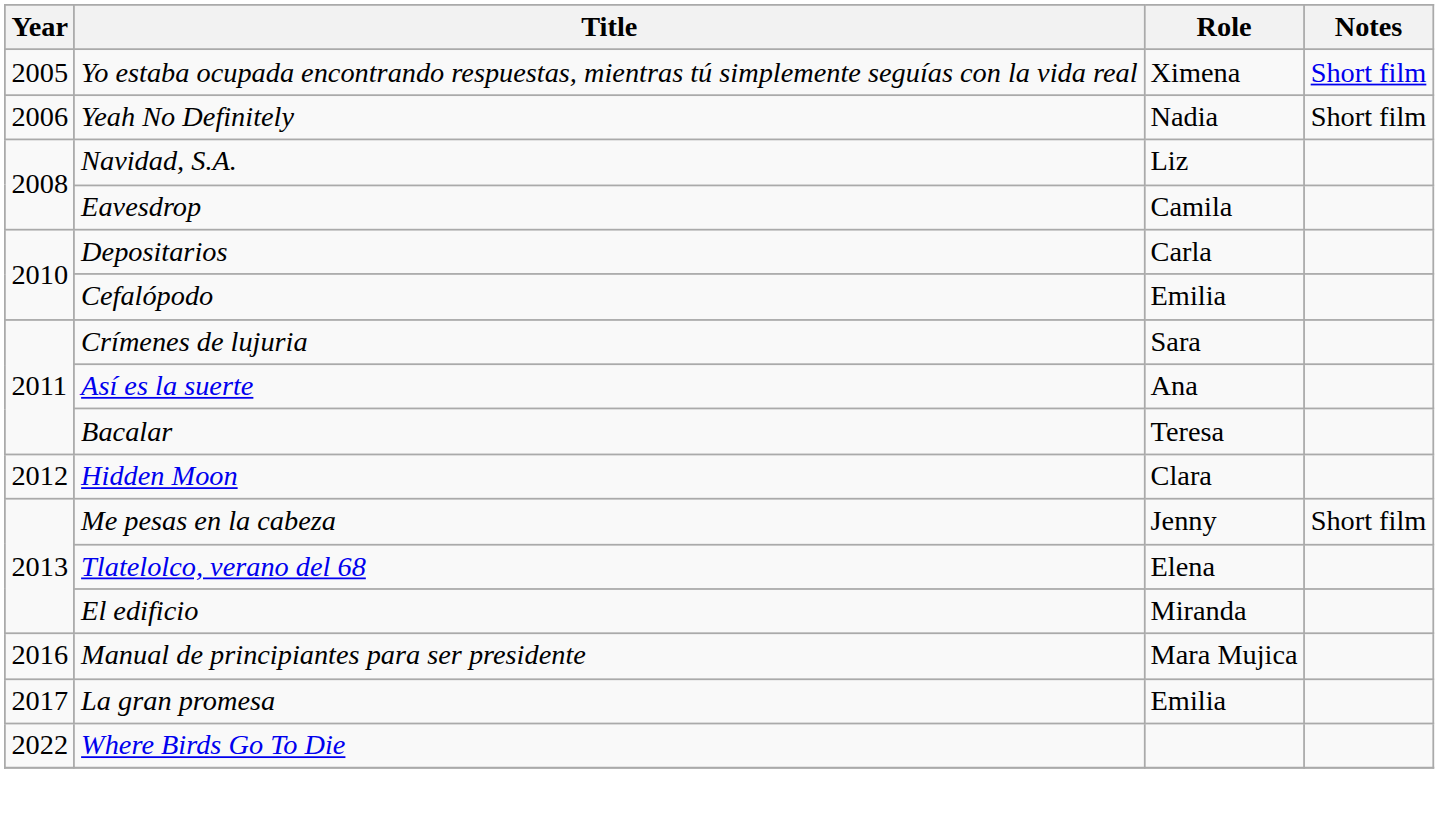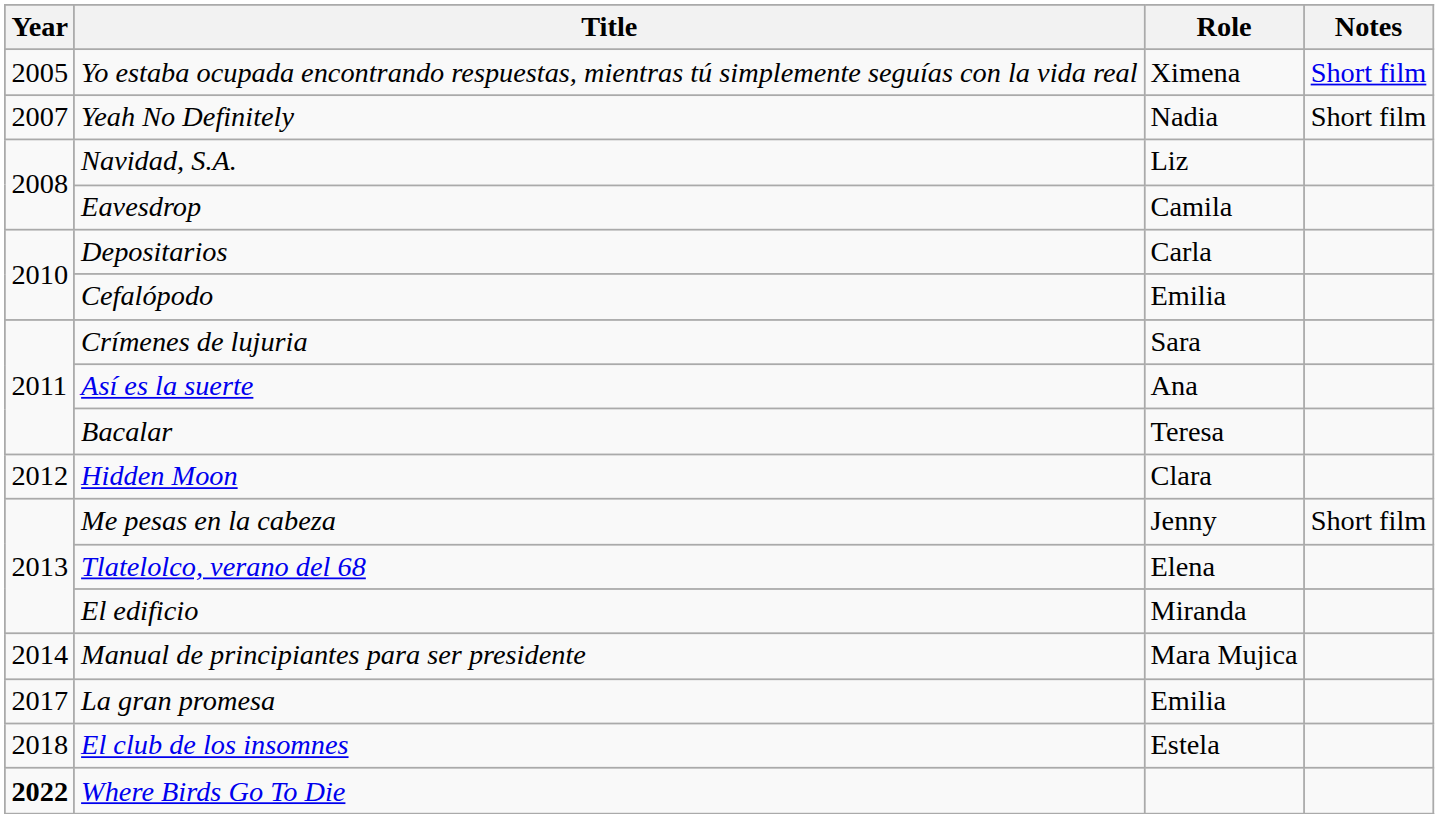Yeah No Definitely | Year: 2006 -> 2007
Manual de principiantes para ser presidente | Year: 2016 -> 2014
+ row: 2018 | El club de los insomnes | Estela
Where Birds Go To Die | Year: normal -> bold
